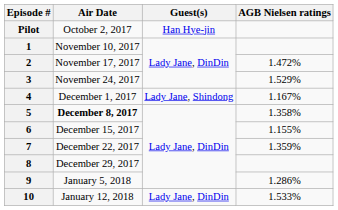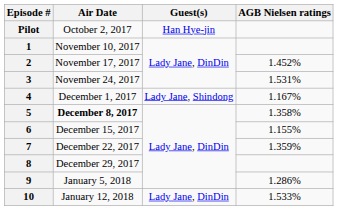2 | AGB Nielsen ratings: 1.472% -> 1.452%
3 | AGB Nielsen ratings: 1.529% -> 1.531%
